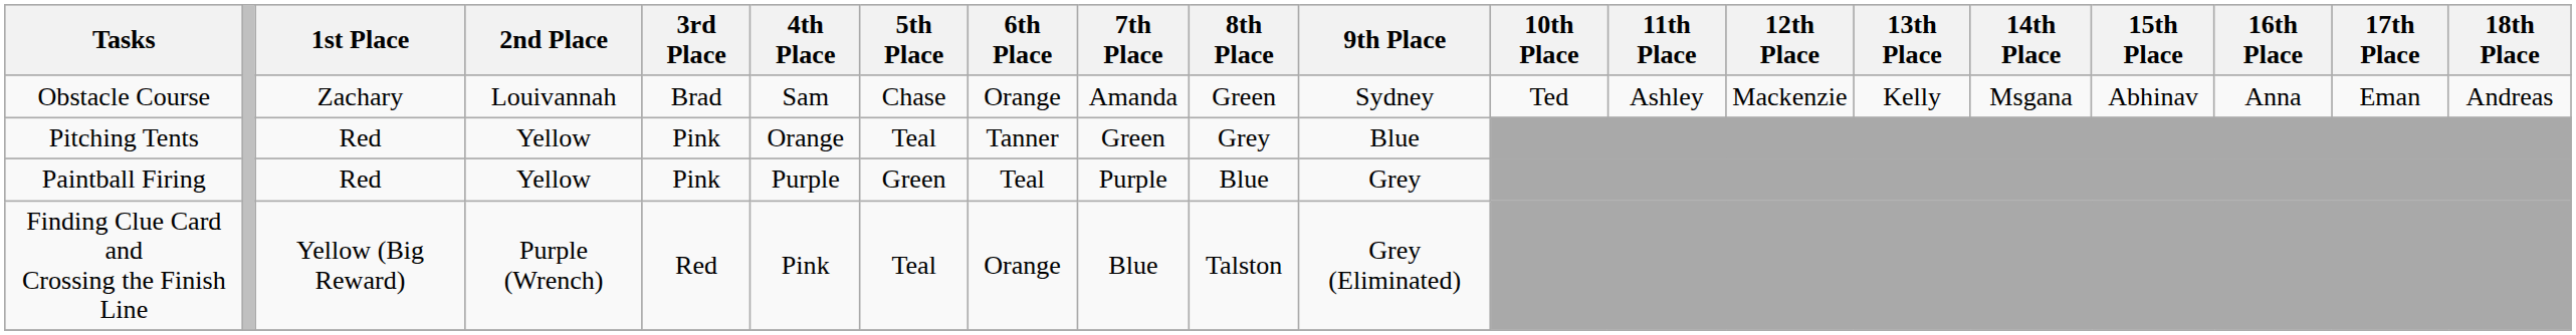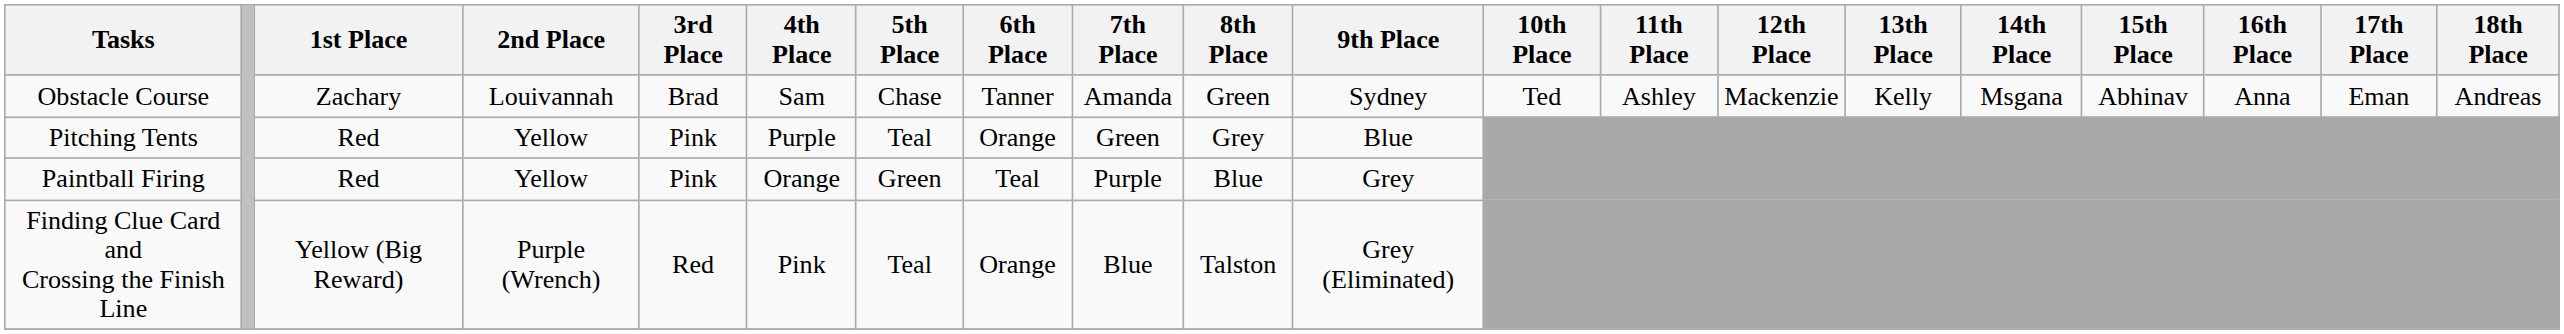Obstacle Course | 6th Place: Orange -> Tanner
Pitching Tents | 4th Place: Orange -> Purple
Pitching Tents | 6th Place: Tanner -> Orange
Paintball Firing | 4th Place: Purple -> Orange
